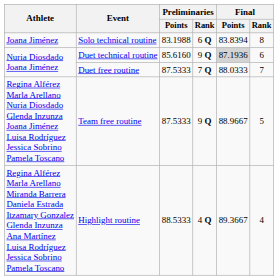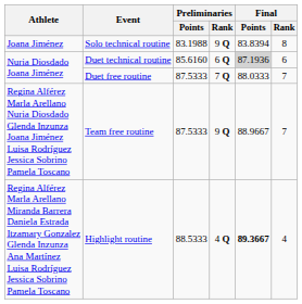Solo technical routine | Preliminaries / Rank: 6 Q -> 9 Q
Duet technical routine | Preliminaries / Rank: 9 Q -> 6 Q
Team free routine | Final / Rank: 5 -> 7
Highlight routine | Final / Points: normal -> bold
